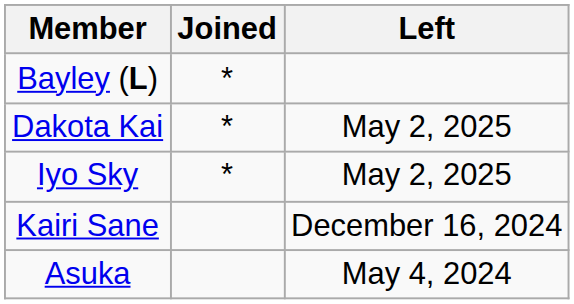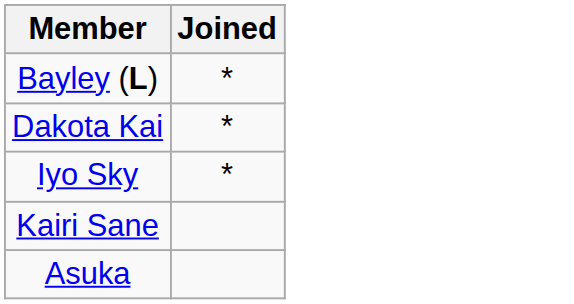- column: Left | May 2, 2025 | May 2, 2025 | December 16, 2024 | May 4, 2024
